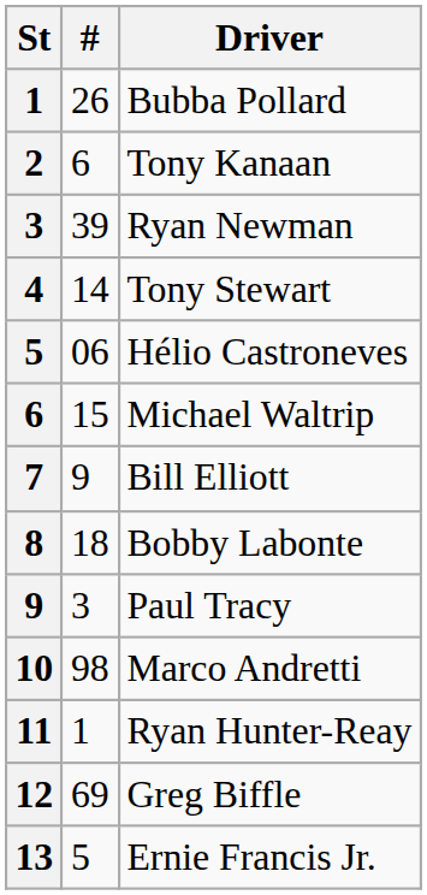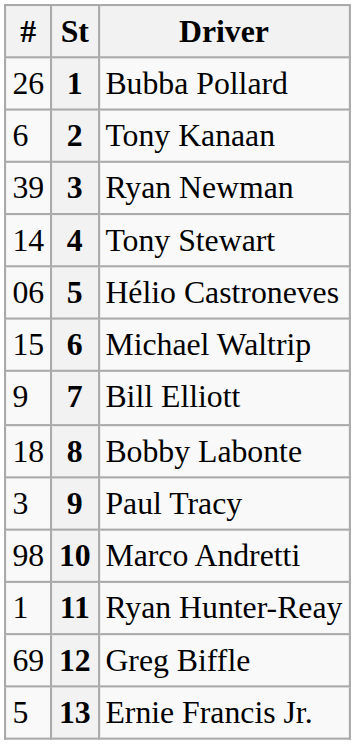columns swapped: St <-> #
